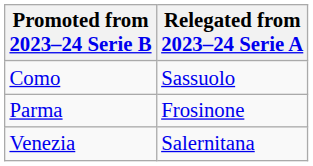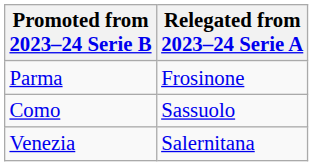rows swapped: Parma <-> Como
